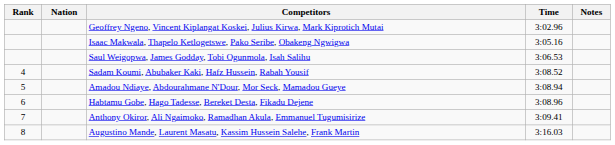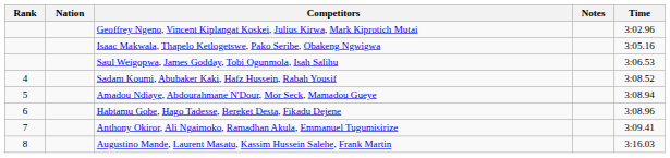columns swapped: Time <-> Notes
